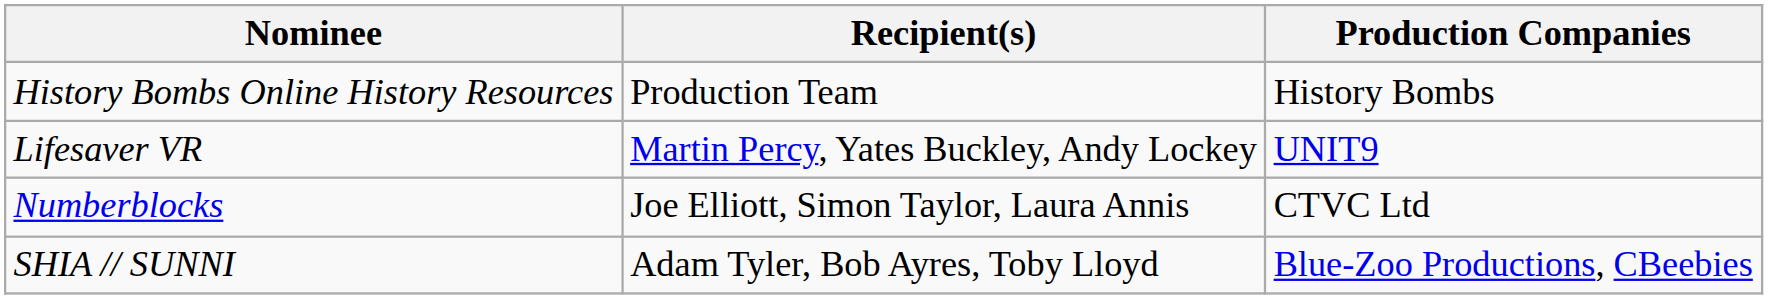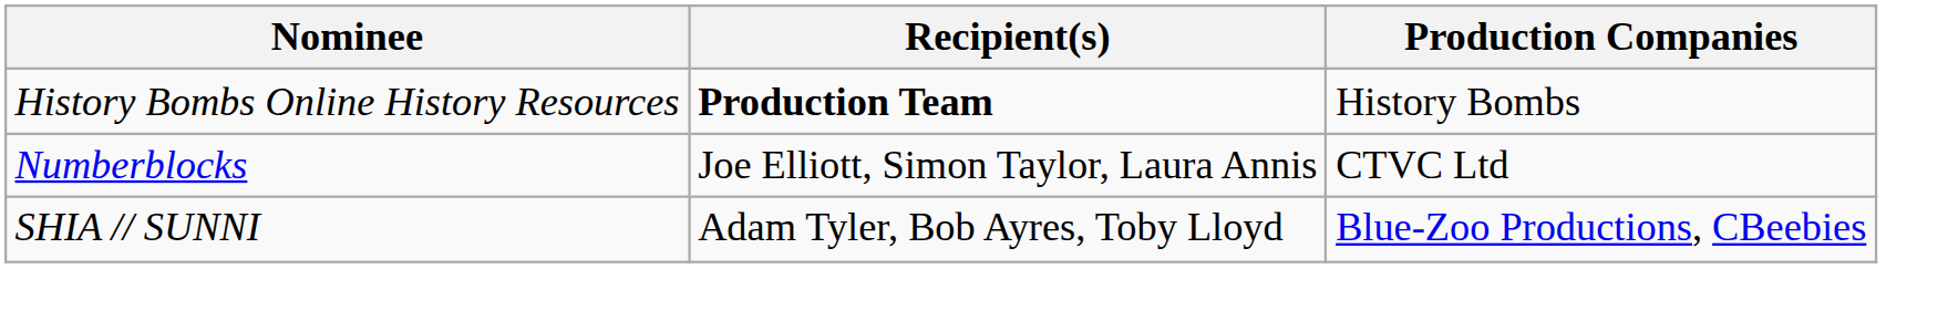History Bombs Online History Resources | Recipient(s): normal -> bold
- row: Lifesaver VR | Martin Percy, Yates Buckley, Andy Lockey | UNIT9
